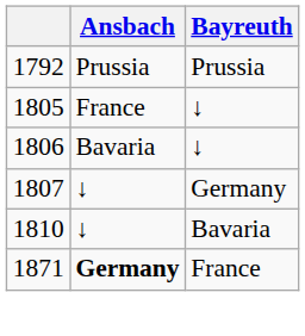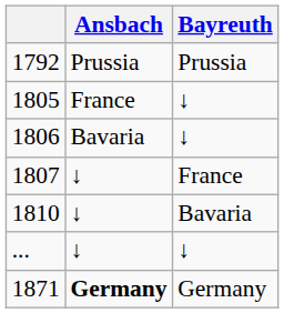1807 | Bayreuth: Germany -> France
+ row: ... | ↓ | ↓
1871 | Bayreuth: France -> Germany
